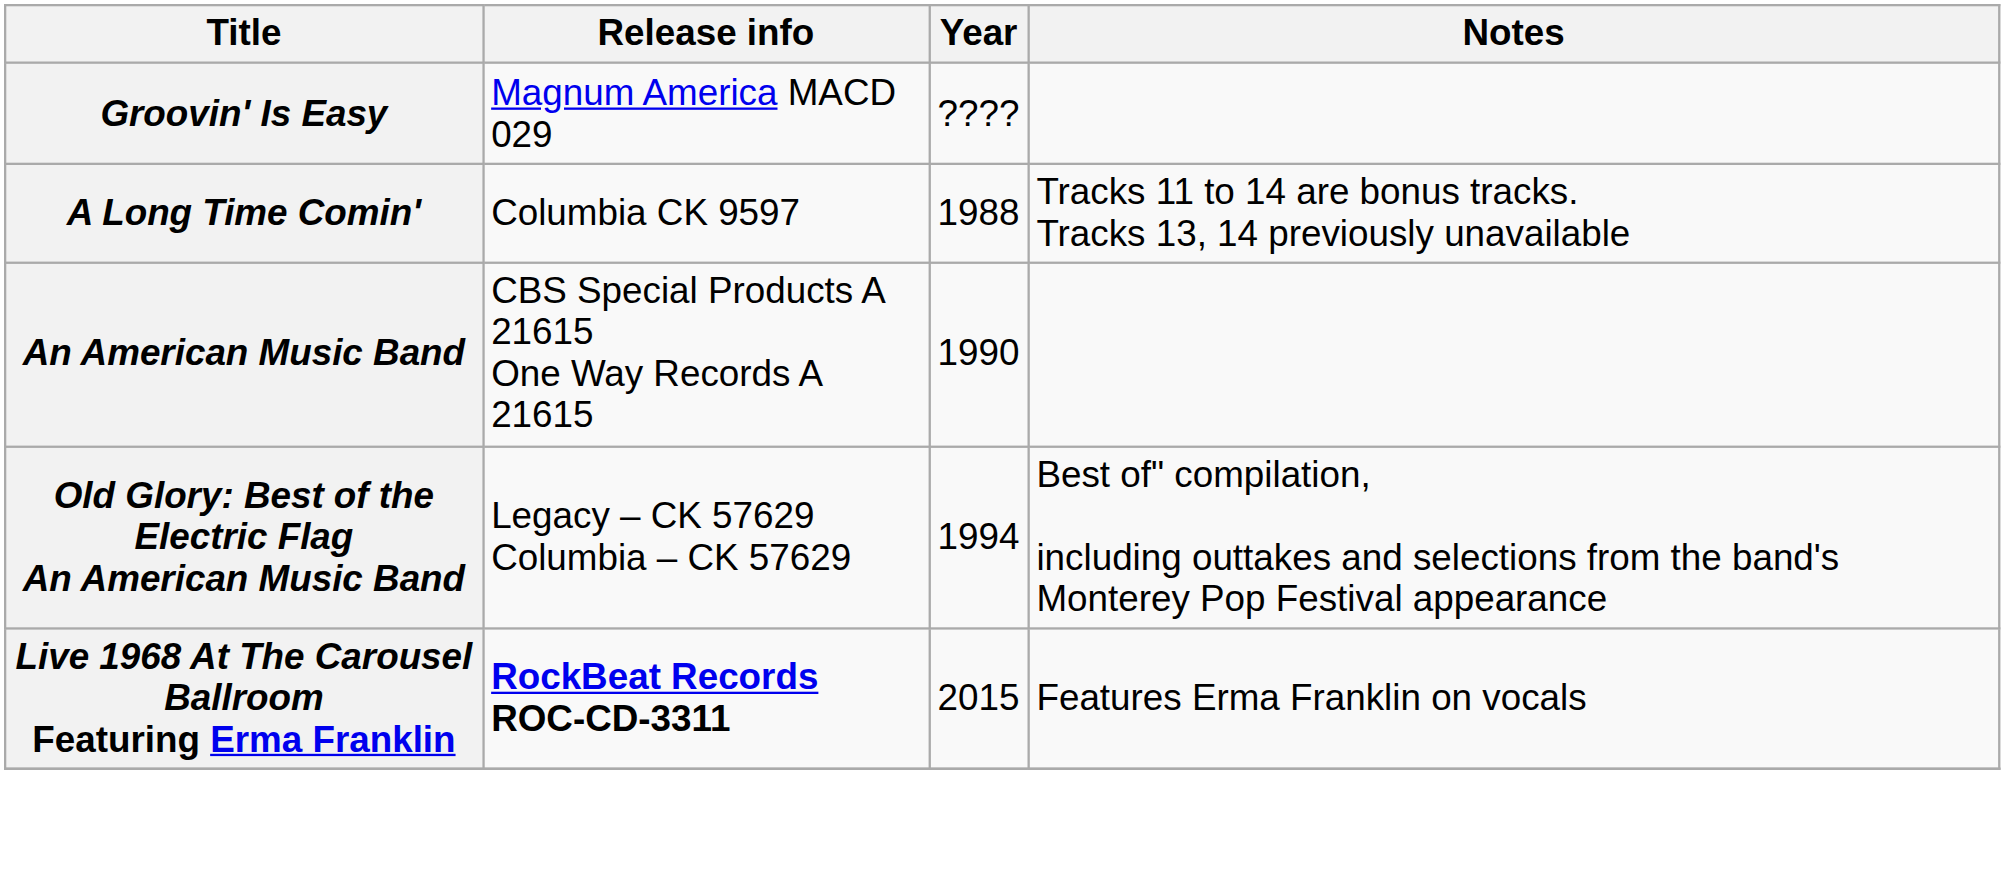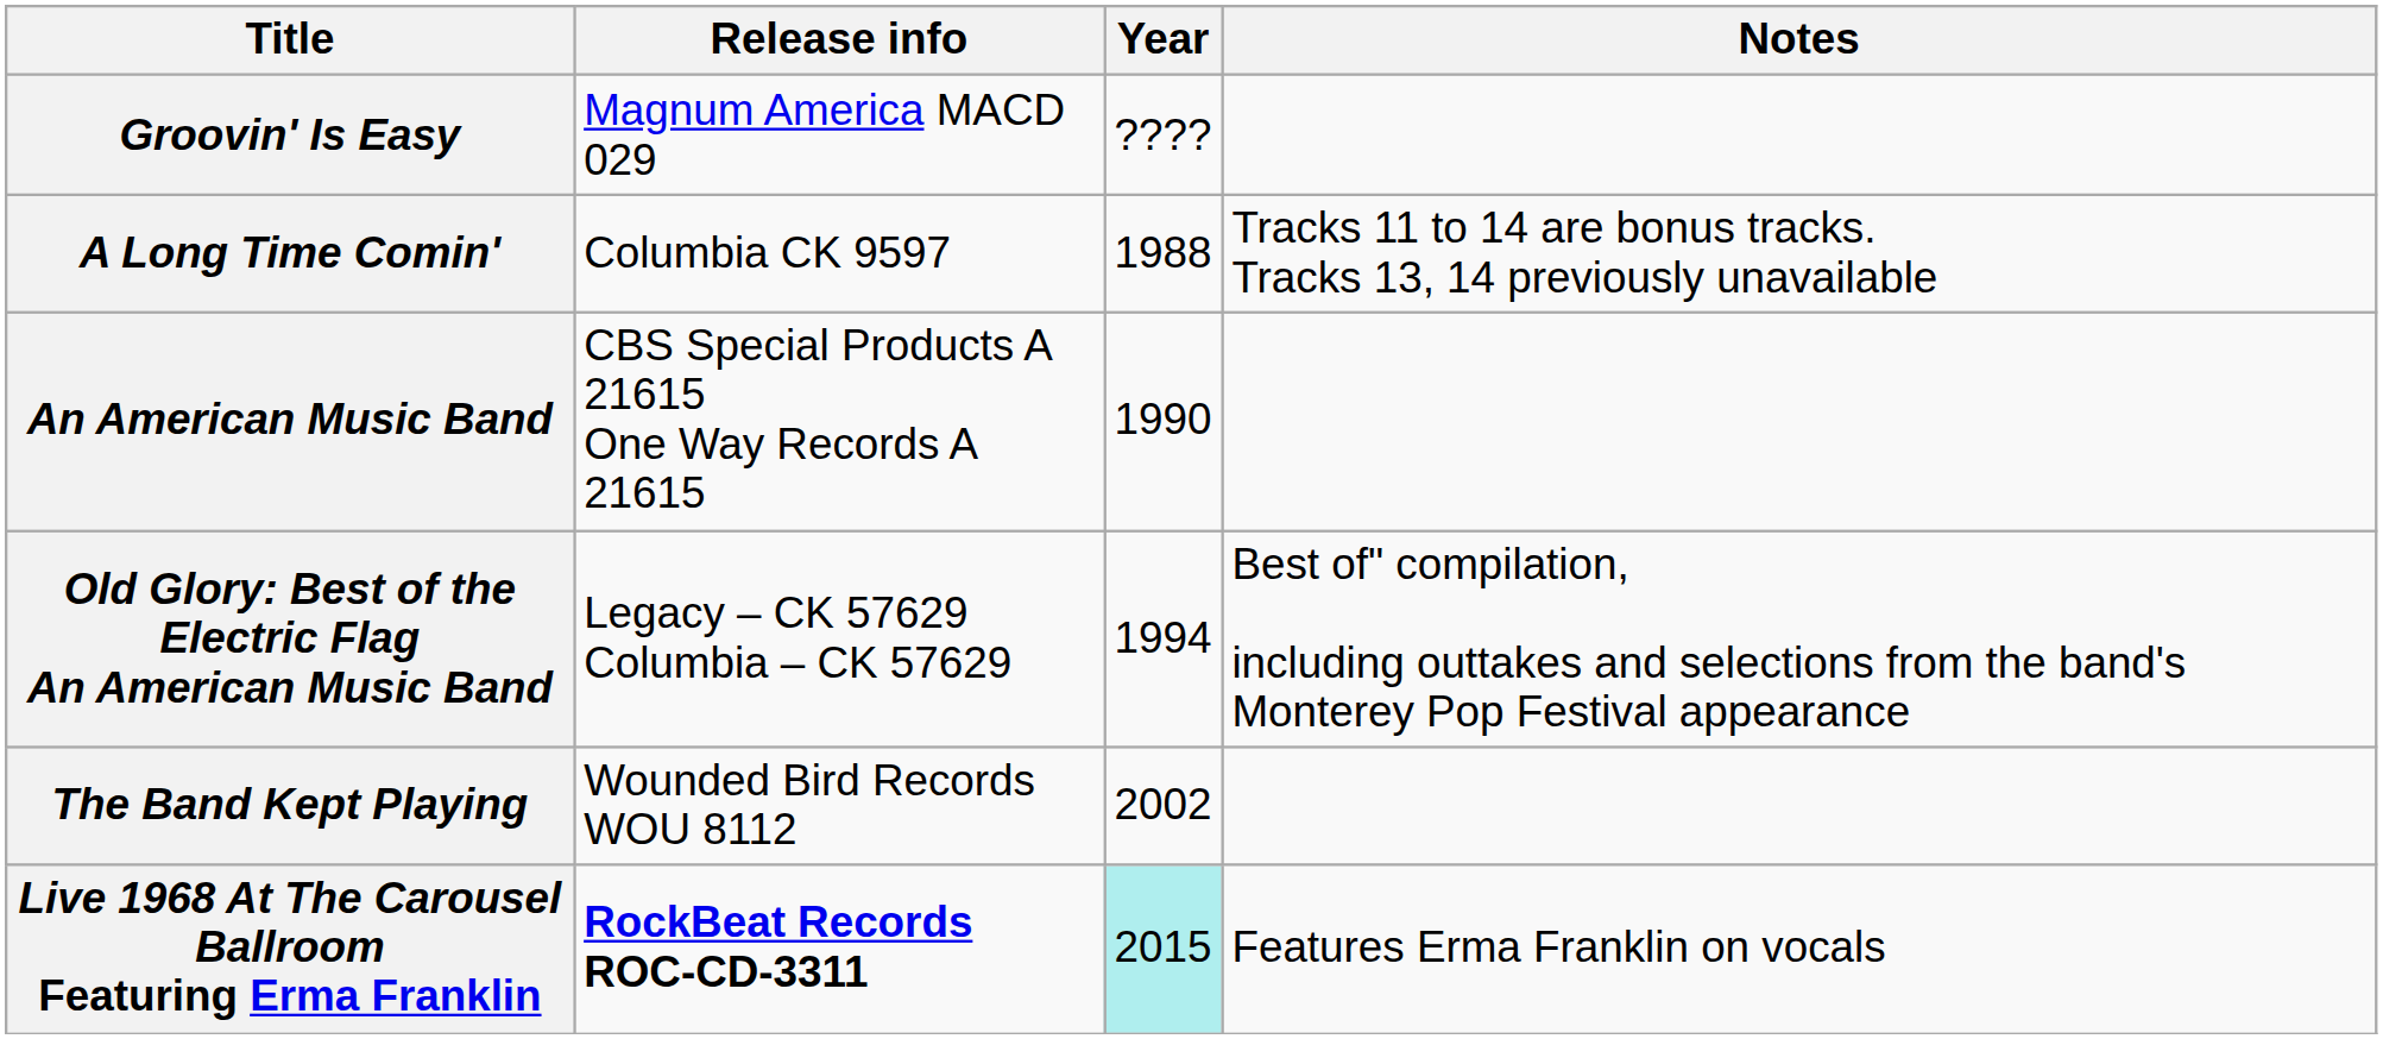+ row: The Band Kept Playing | Wounded Bird Records WOU 8112 | 2002
Live 1968 At The Carousel Ballroom Featuring Erma Franklin | Year: no background -> paleturquoise background
